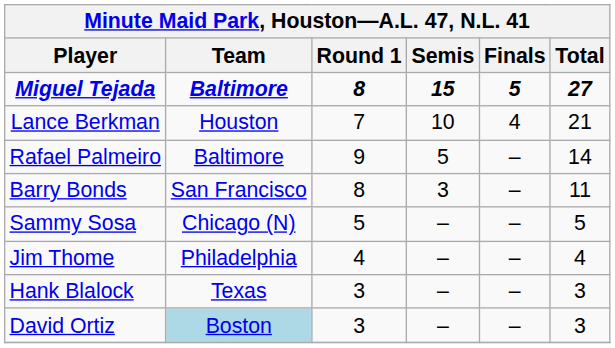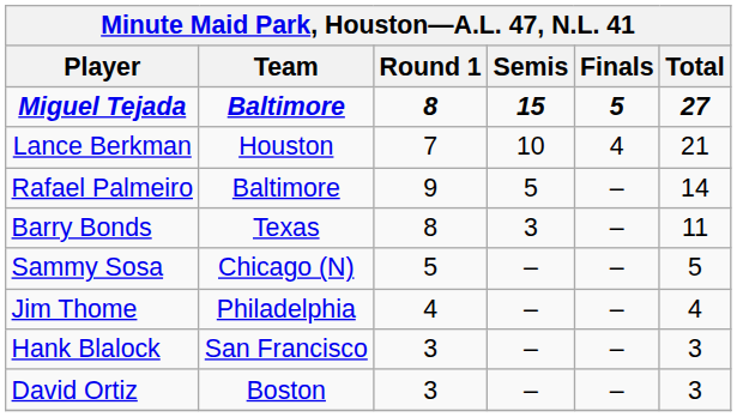Barry Bonds | Team: San Francisco -> Texas
Hank Blalock | Team: Texas -> San Francisco
David Ortiz | Team: lightblue background -> no background
